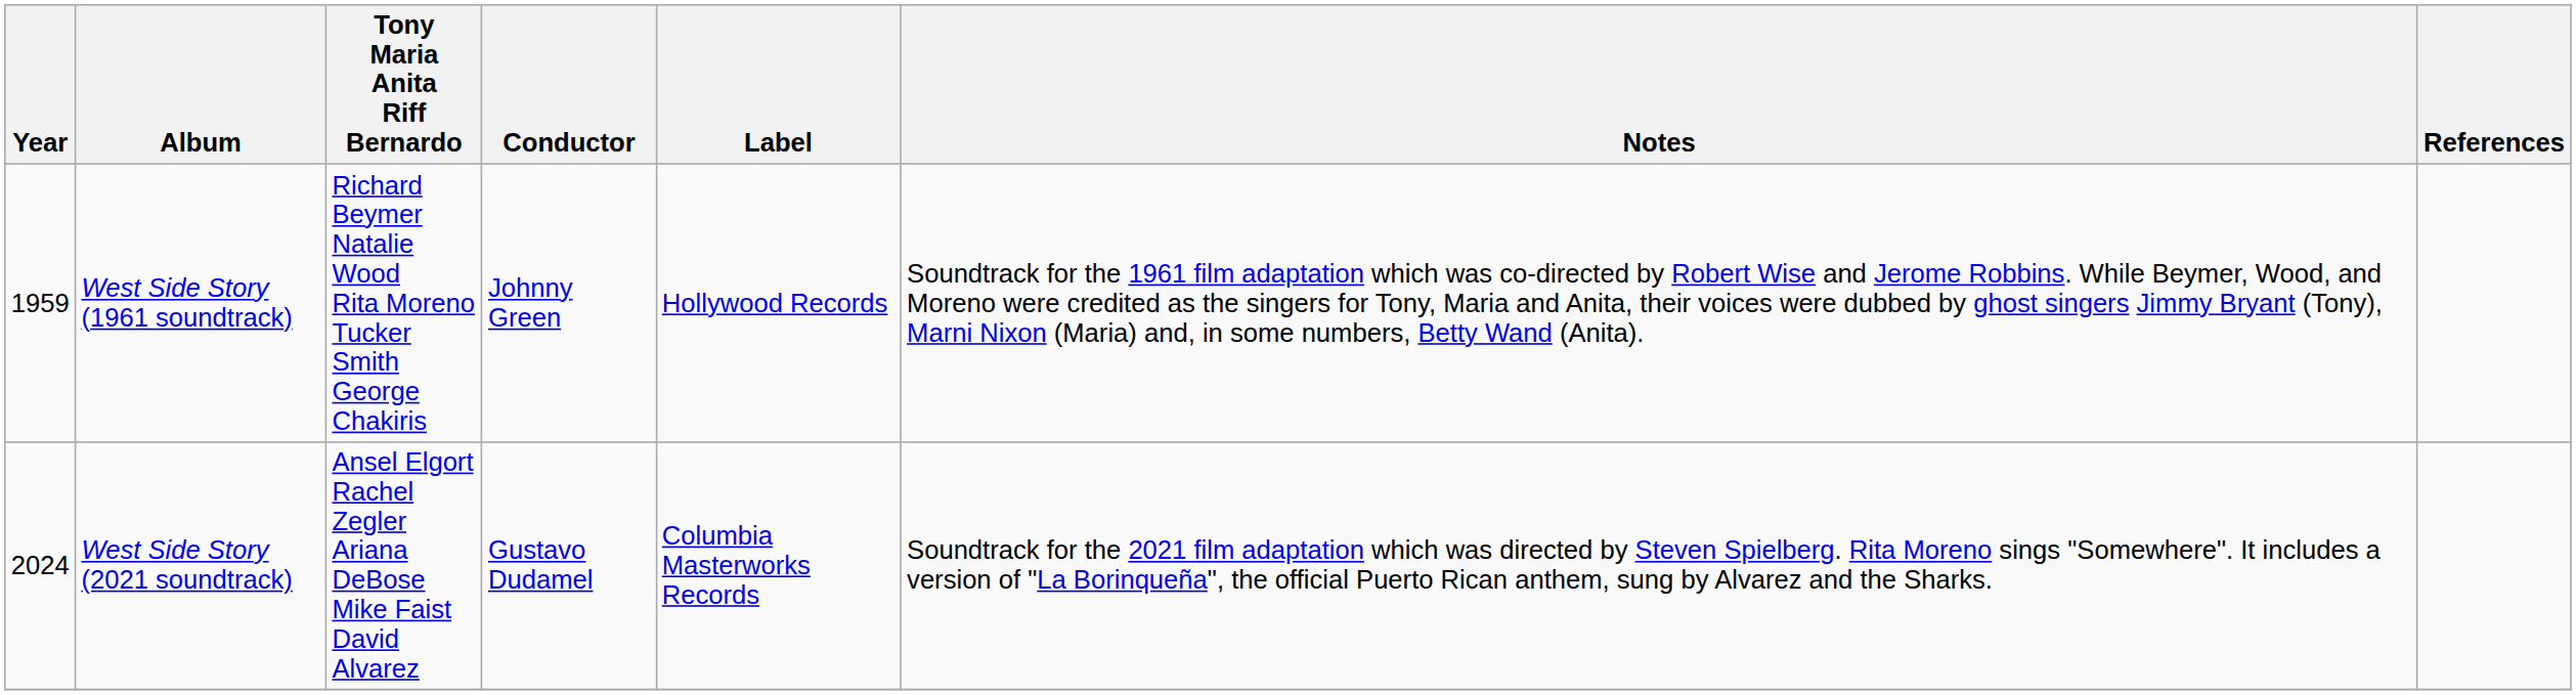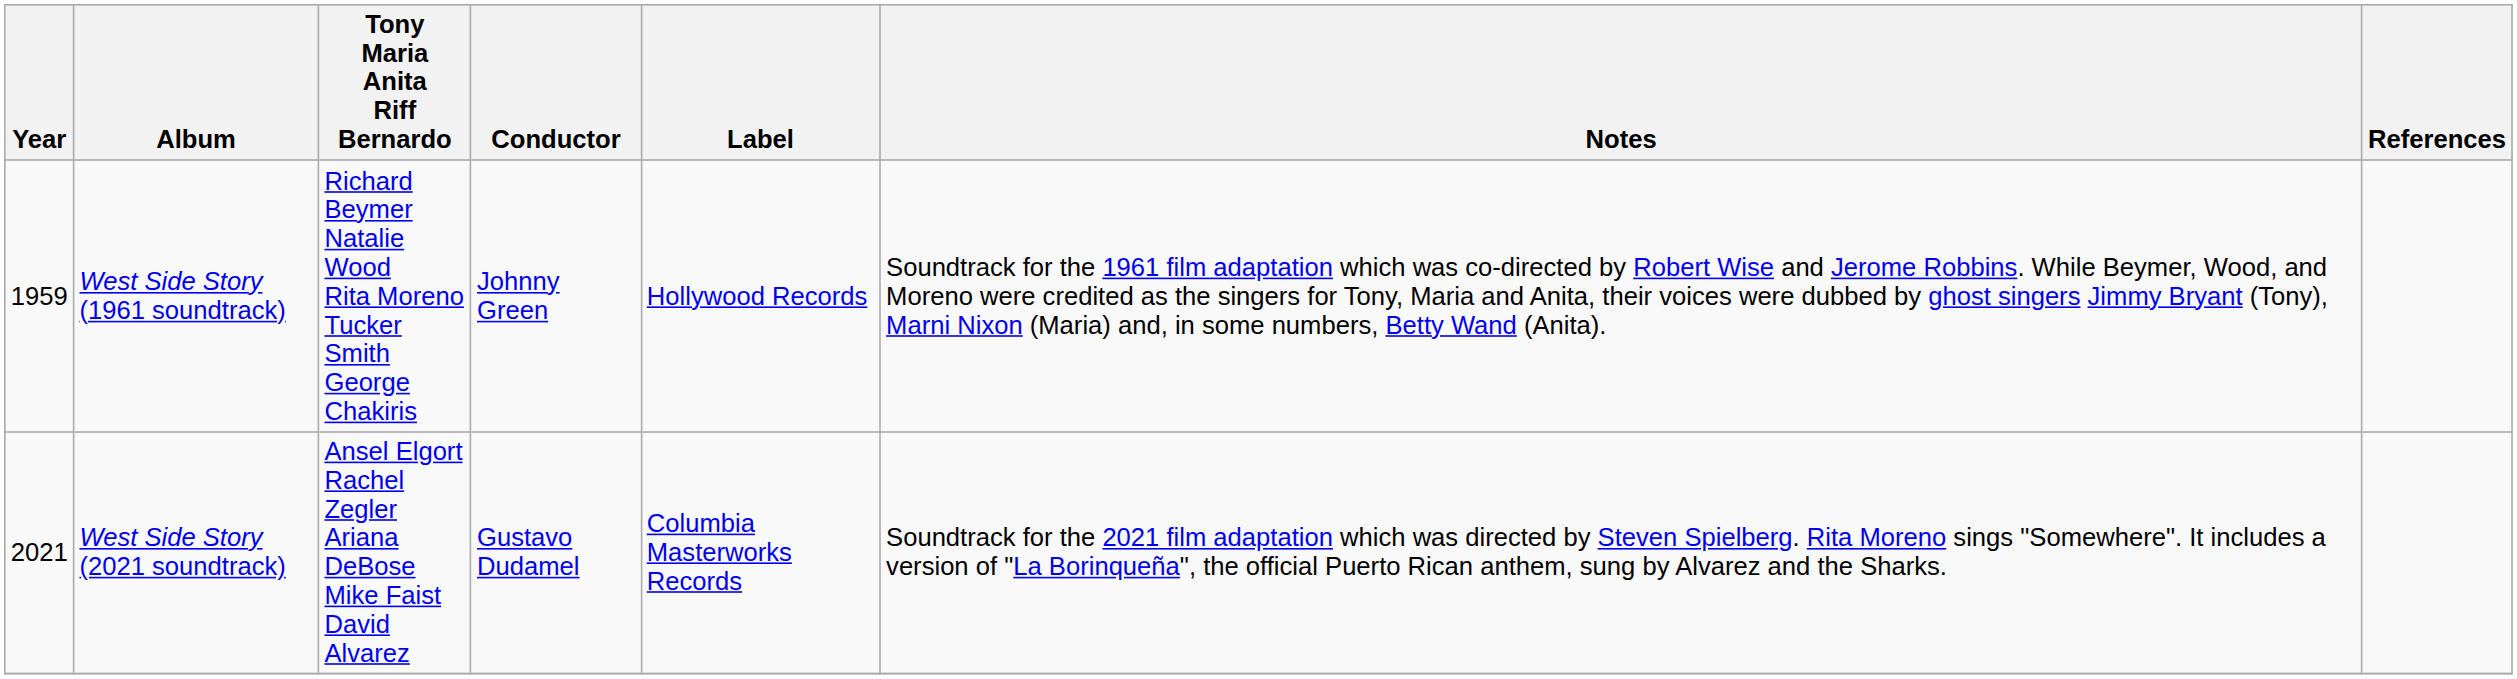West Side Story (2021 soundtrack) | Year: 2024 -> 2021
